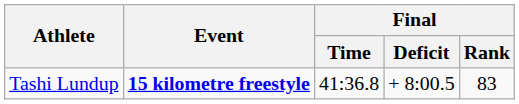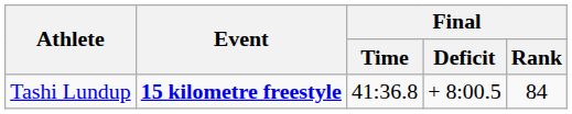Tashi Lundup | Final / Rank: 83 -> 84
